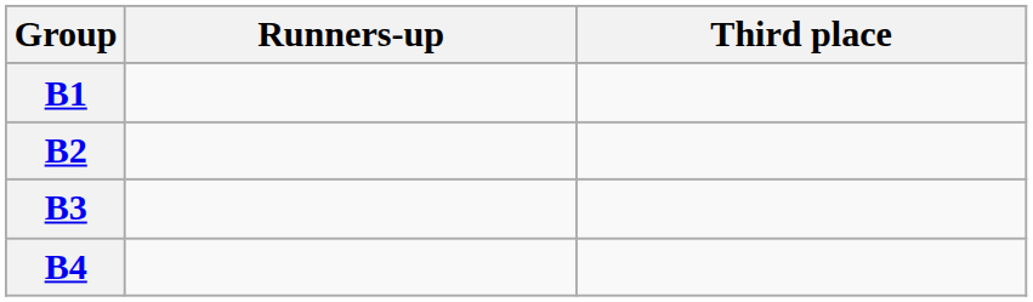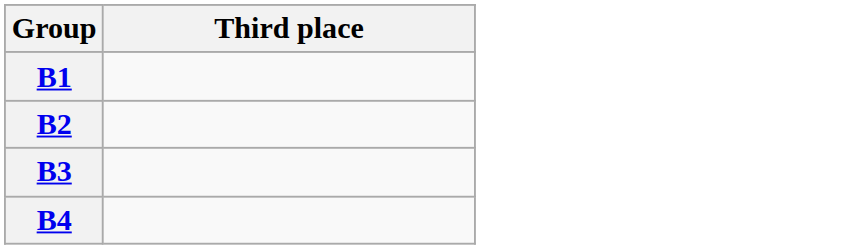- column: Runners-up
